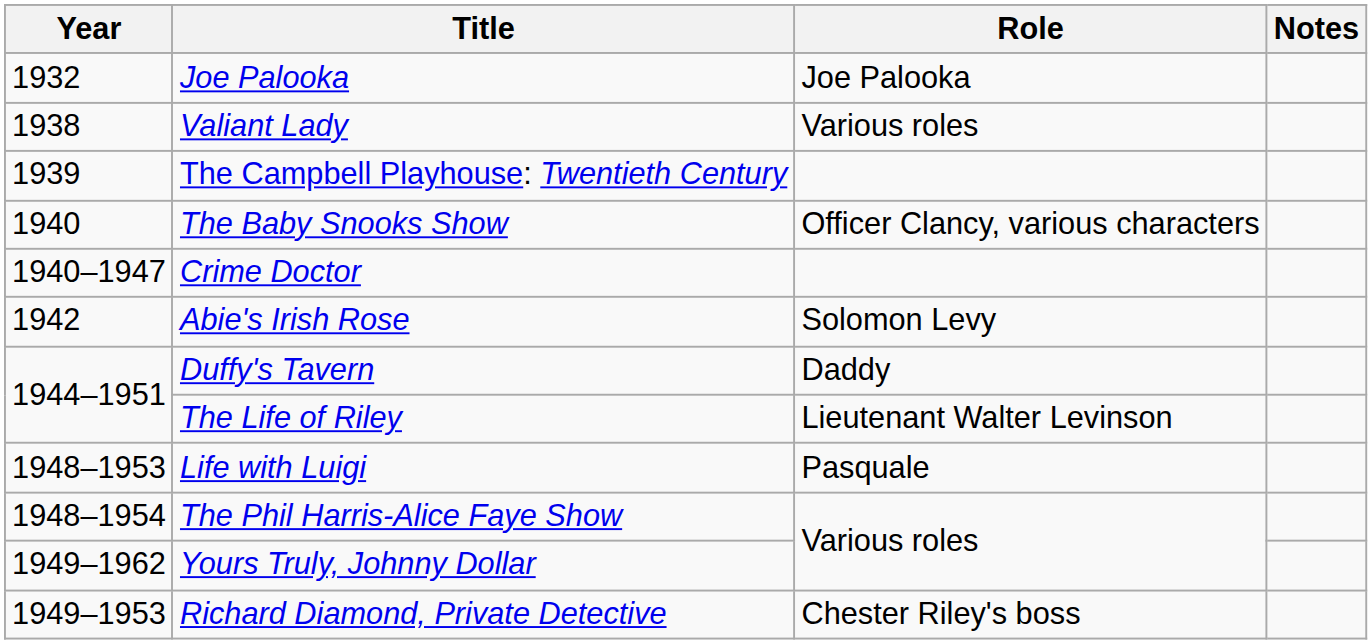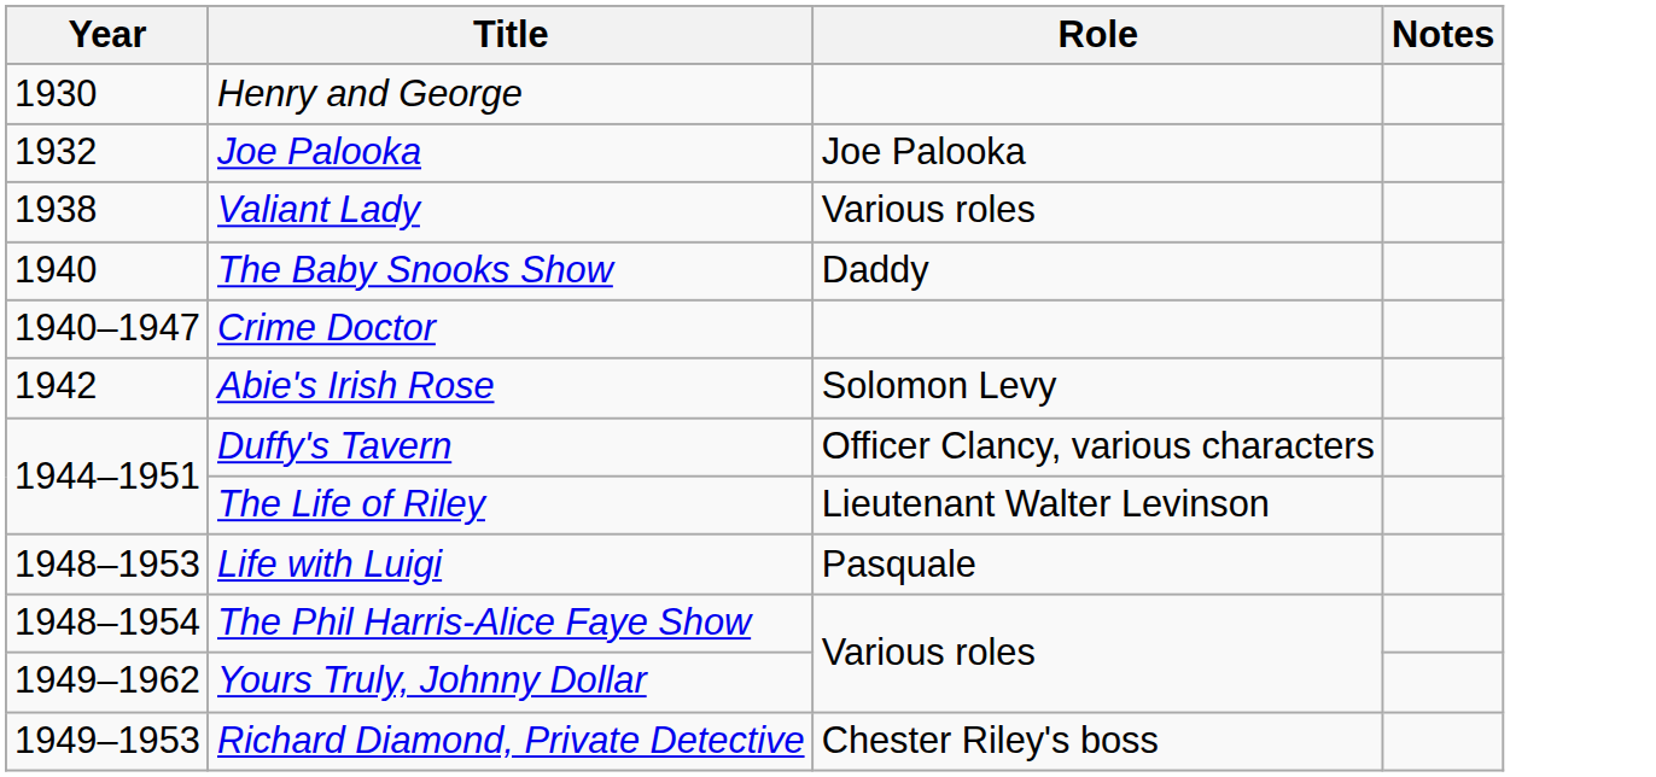+ row: 1930 | Henry and George
- row: 1939 | The Campbell Playhouse: Twentieth Century
The Baby Snooks Show | Role: Officer Clancy, various characters -> Daddy
Duffy's Tavern | Role: Daddy -> Officer Clancy, various characters
